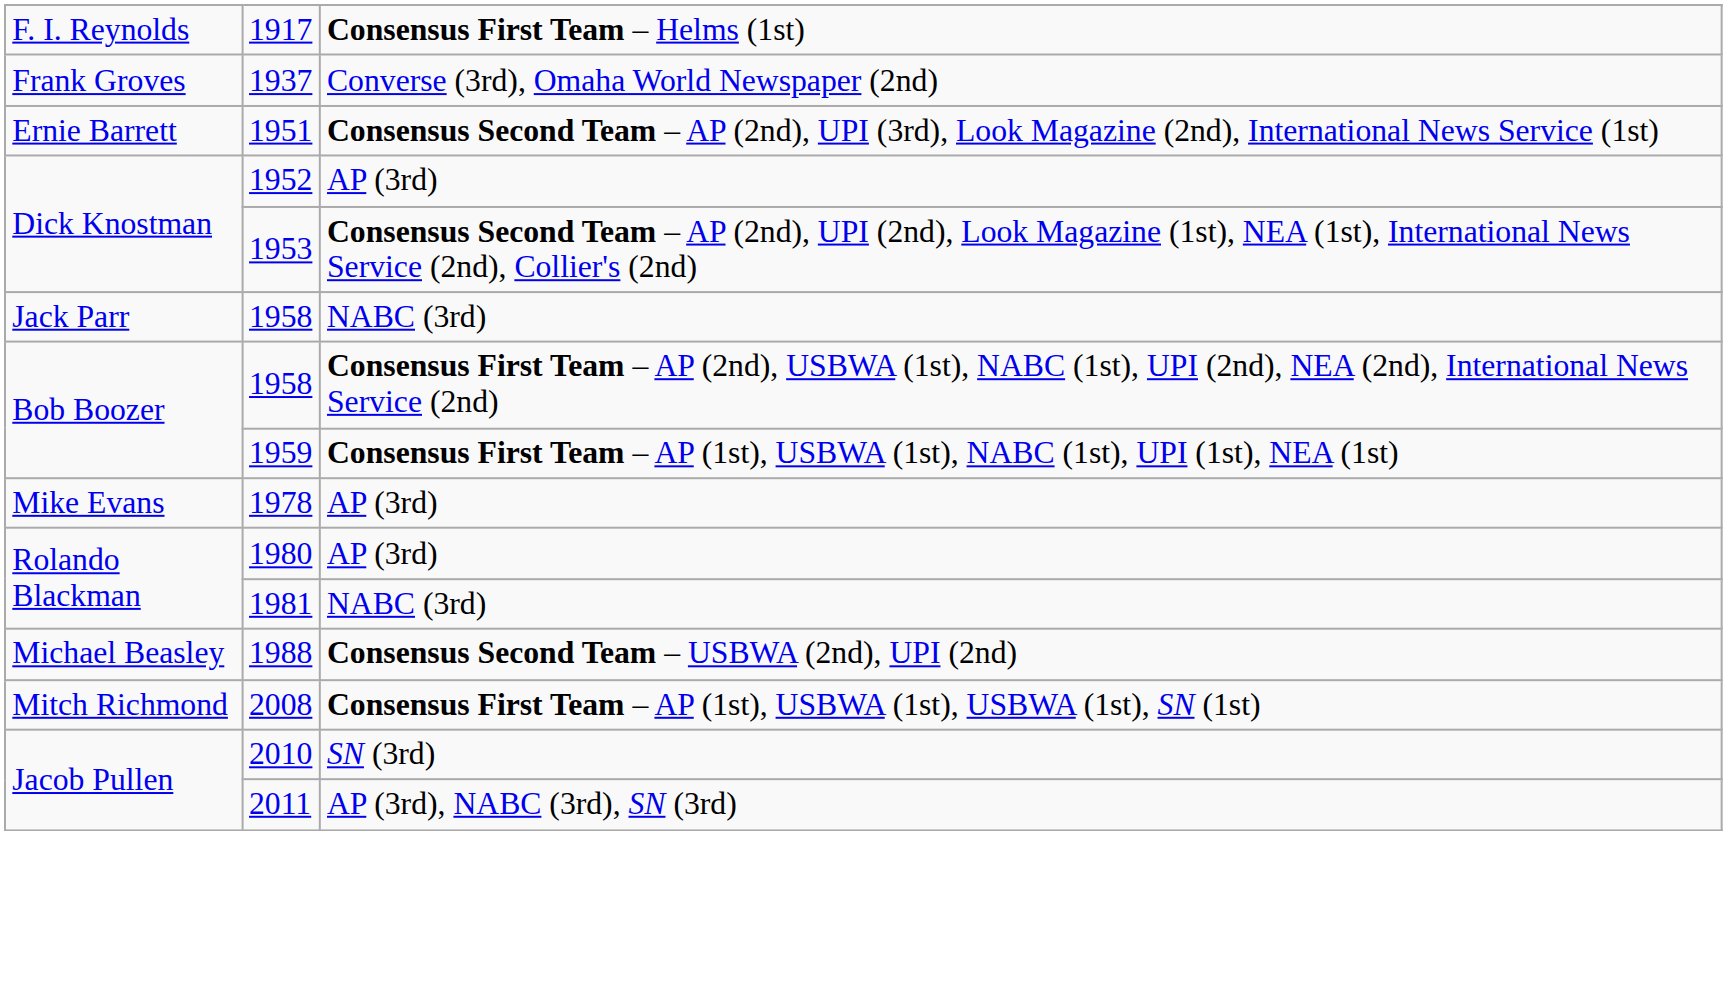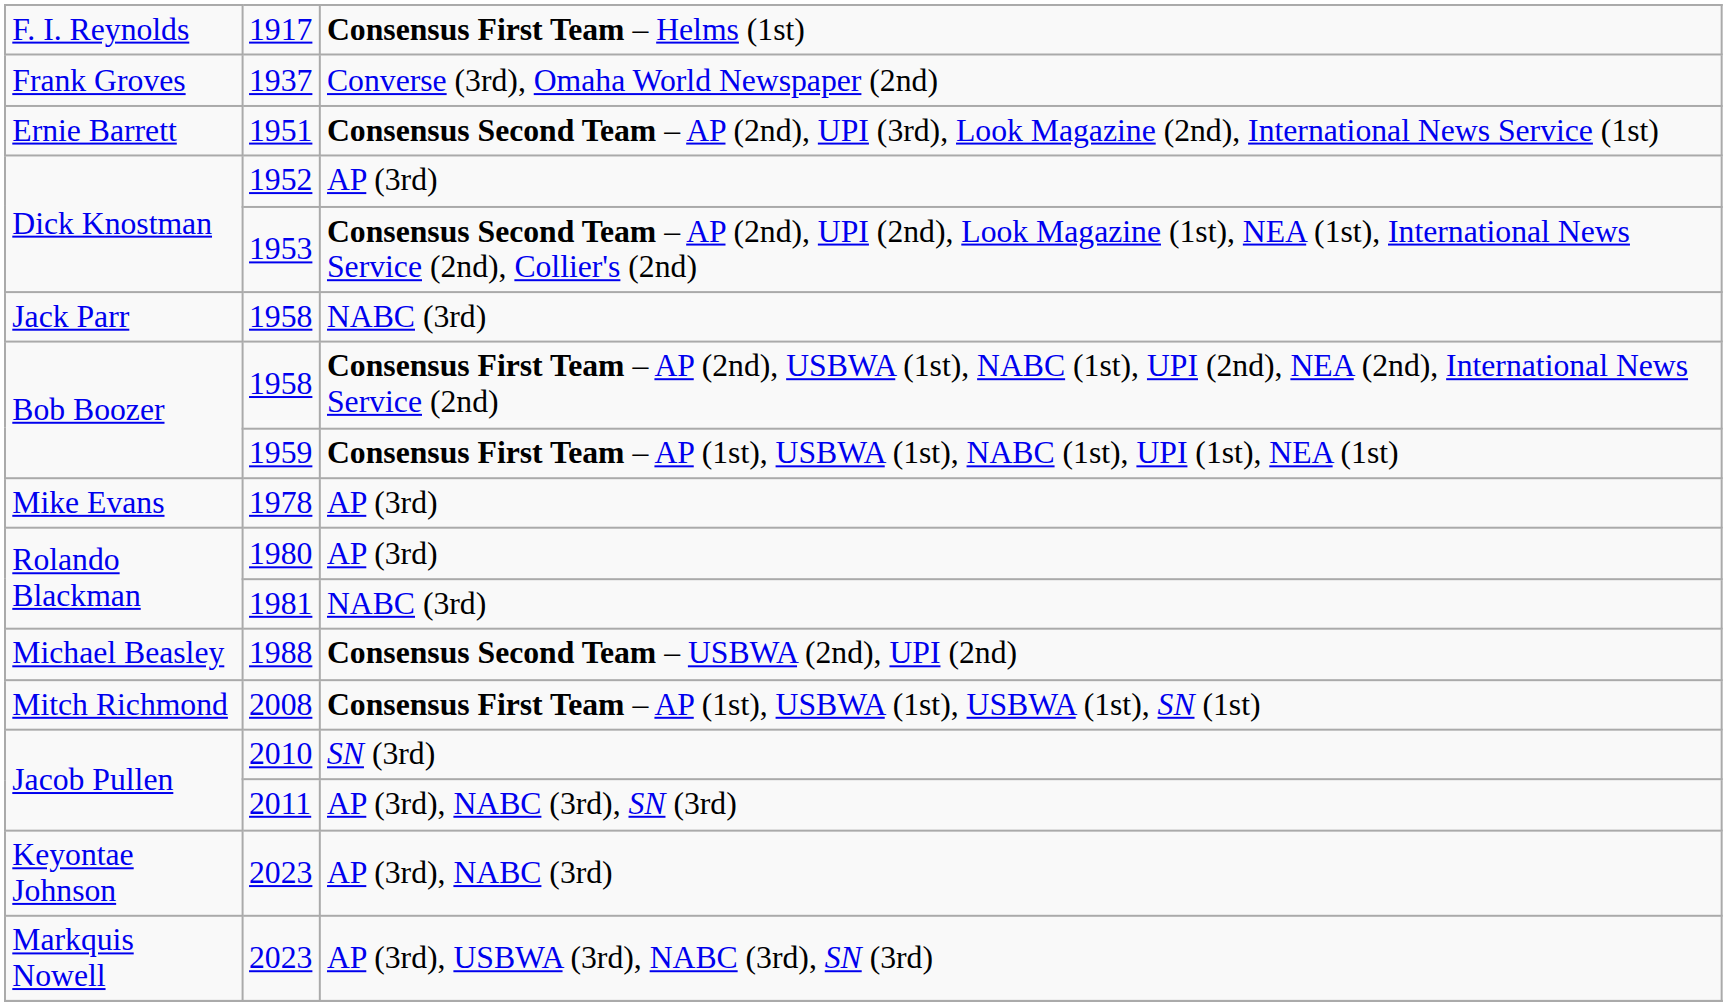+ row: Keyontae Johnson | 2023 | AP (3rd), NABC (3rd)
+ row: Markquis Nowell | 2023 | AP (3rd), USBWA (3rd), NABC (3rd), SN (3rd)
